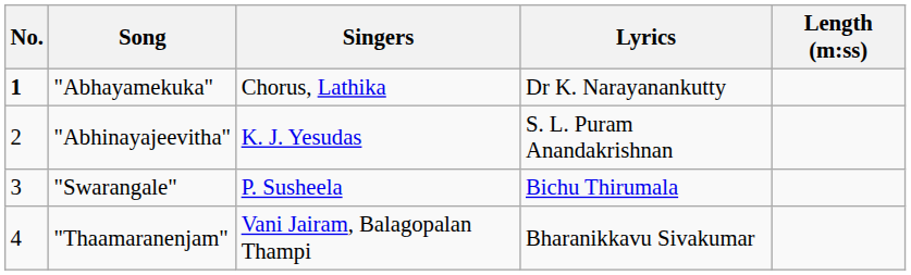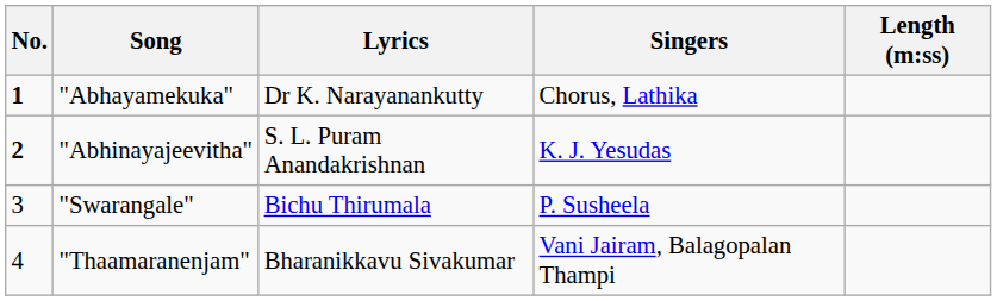columns swapped: Singers <-> Lyrics
"Abhinayajeevitha" | No.: normal -> bold
